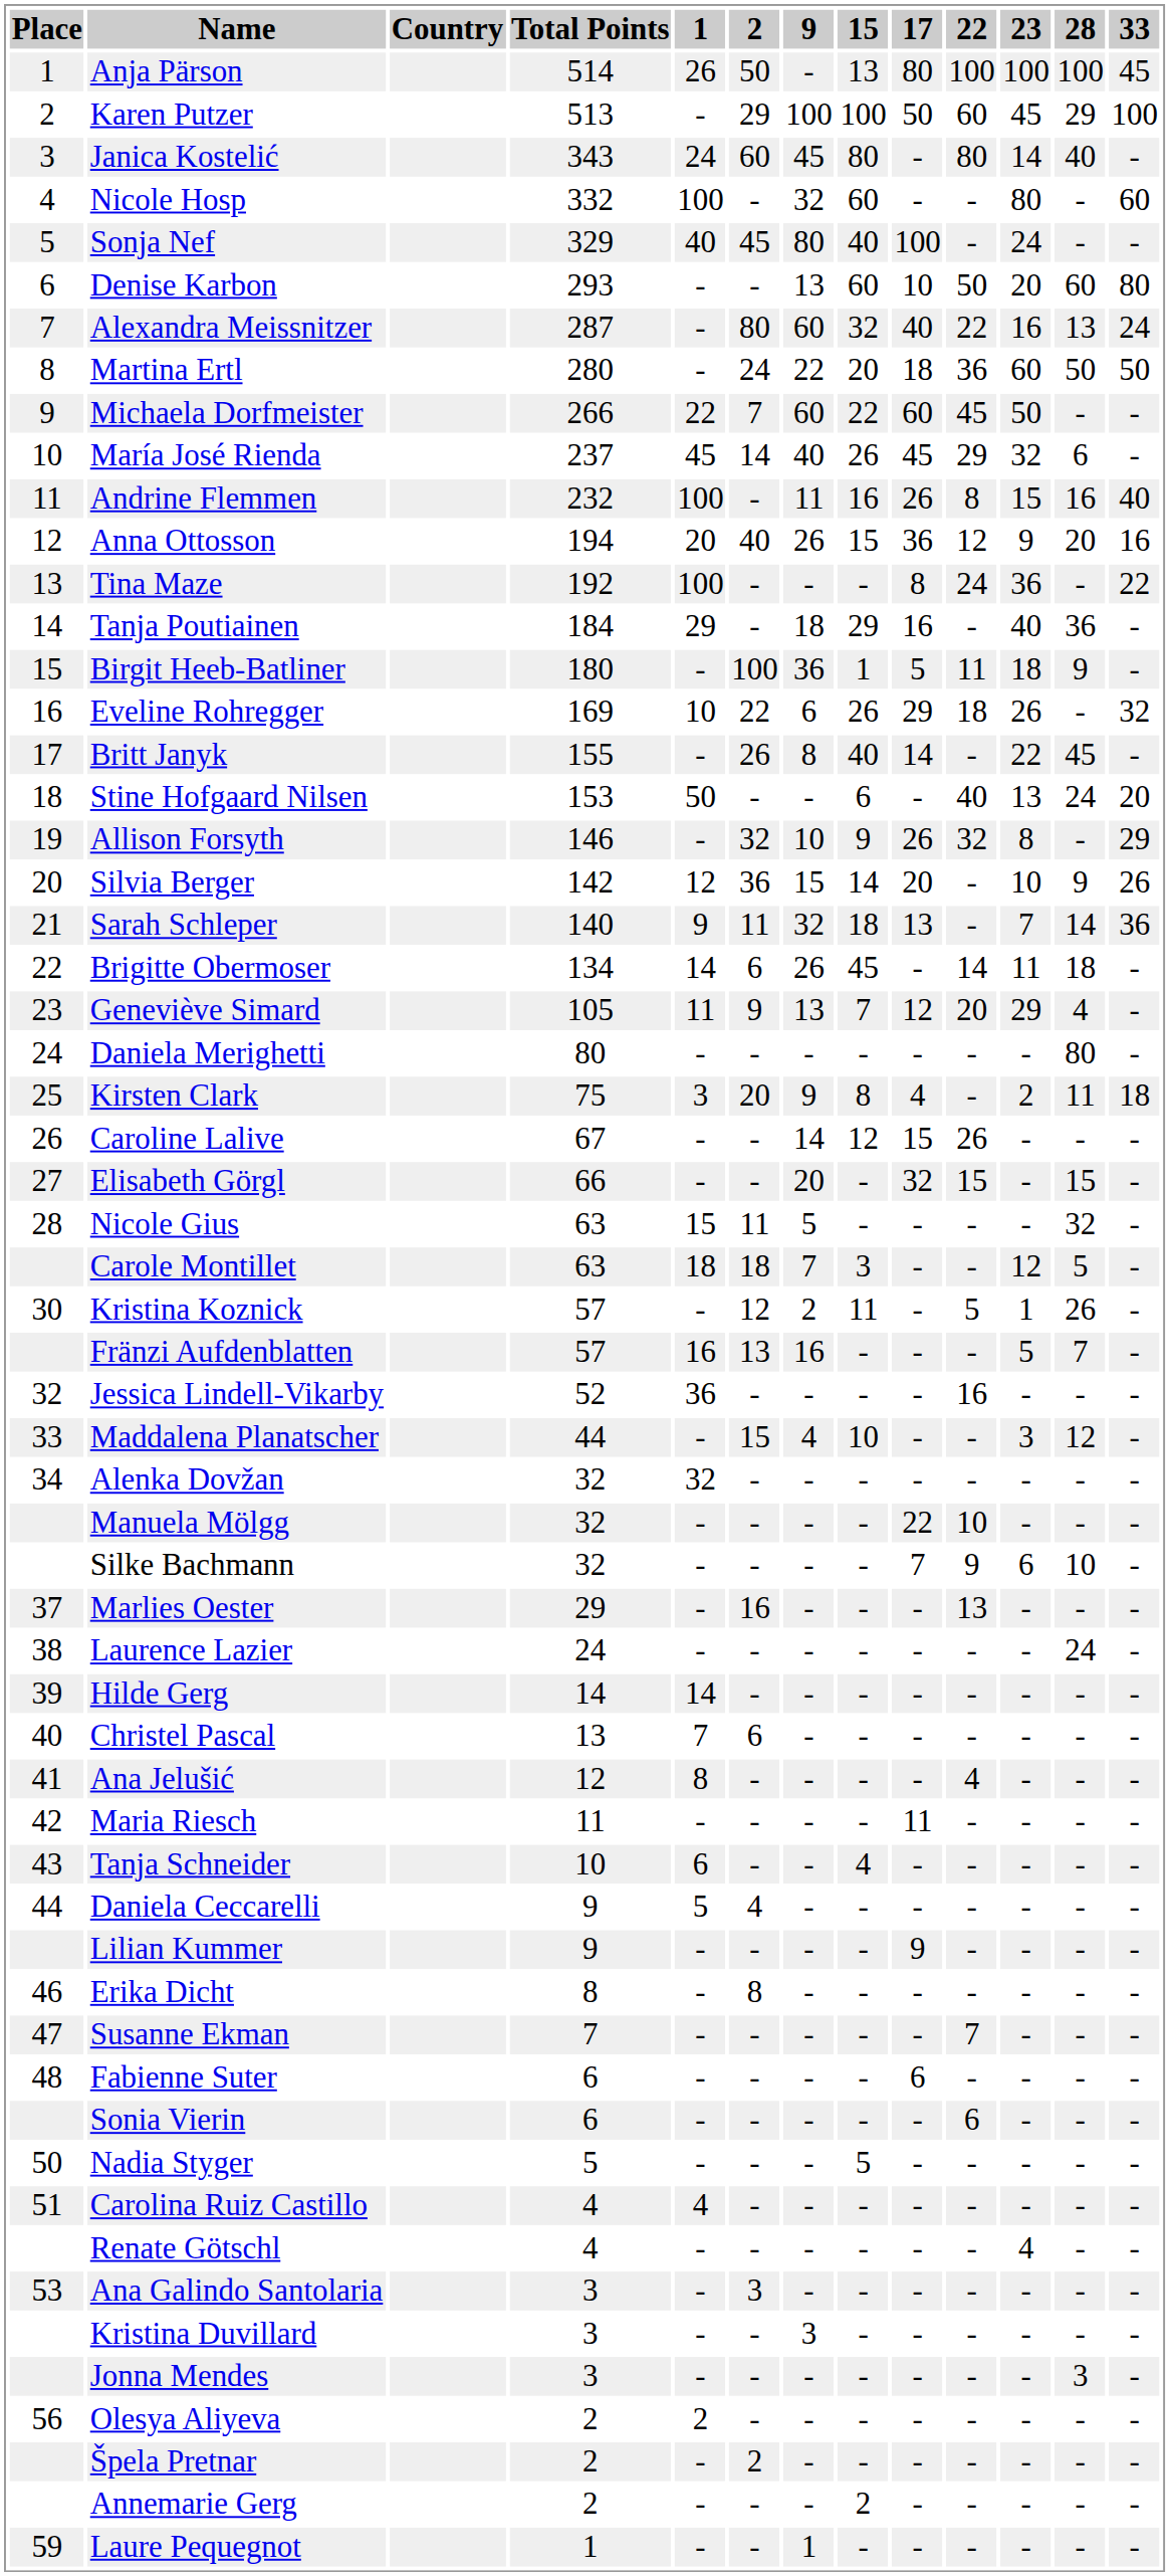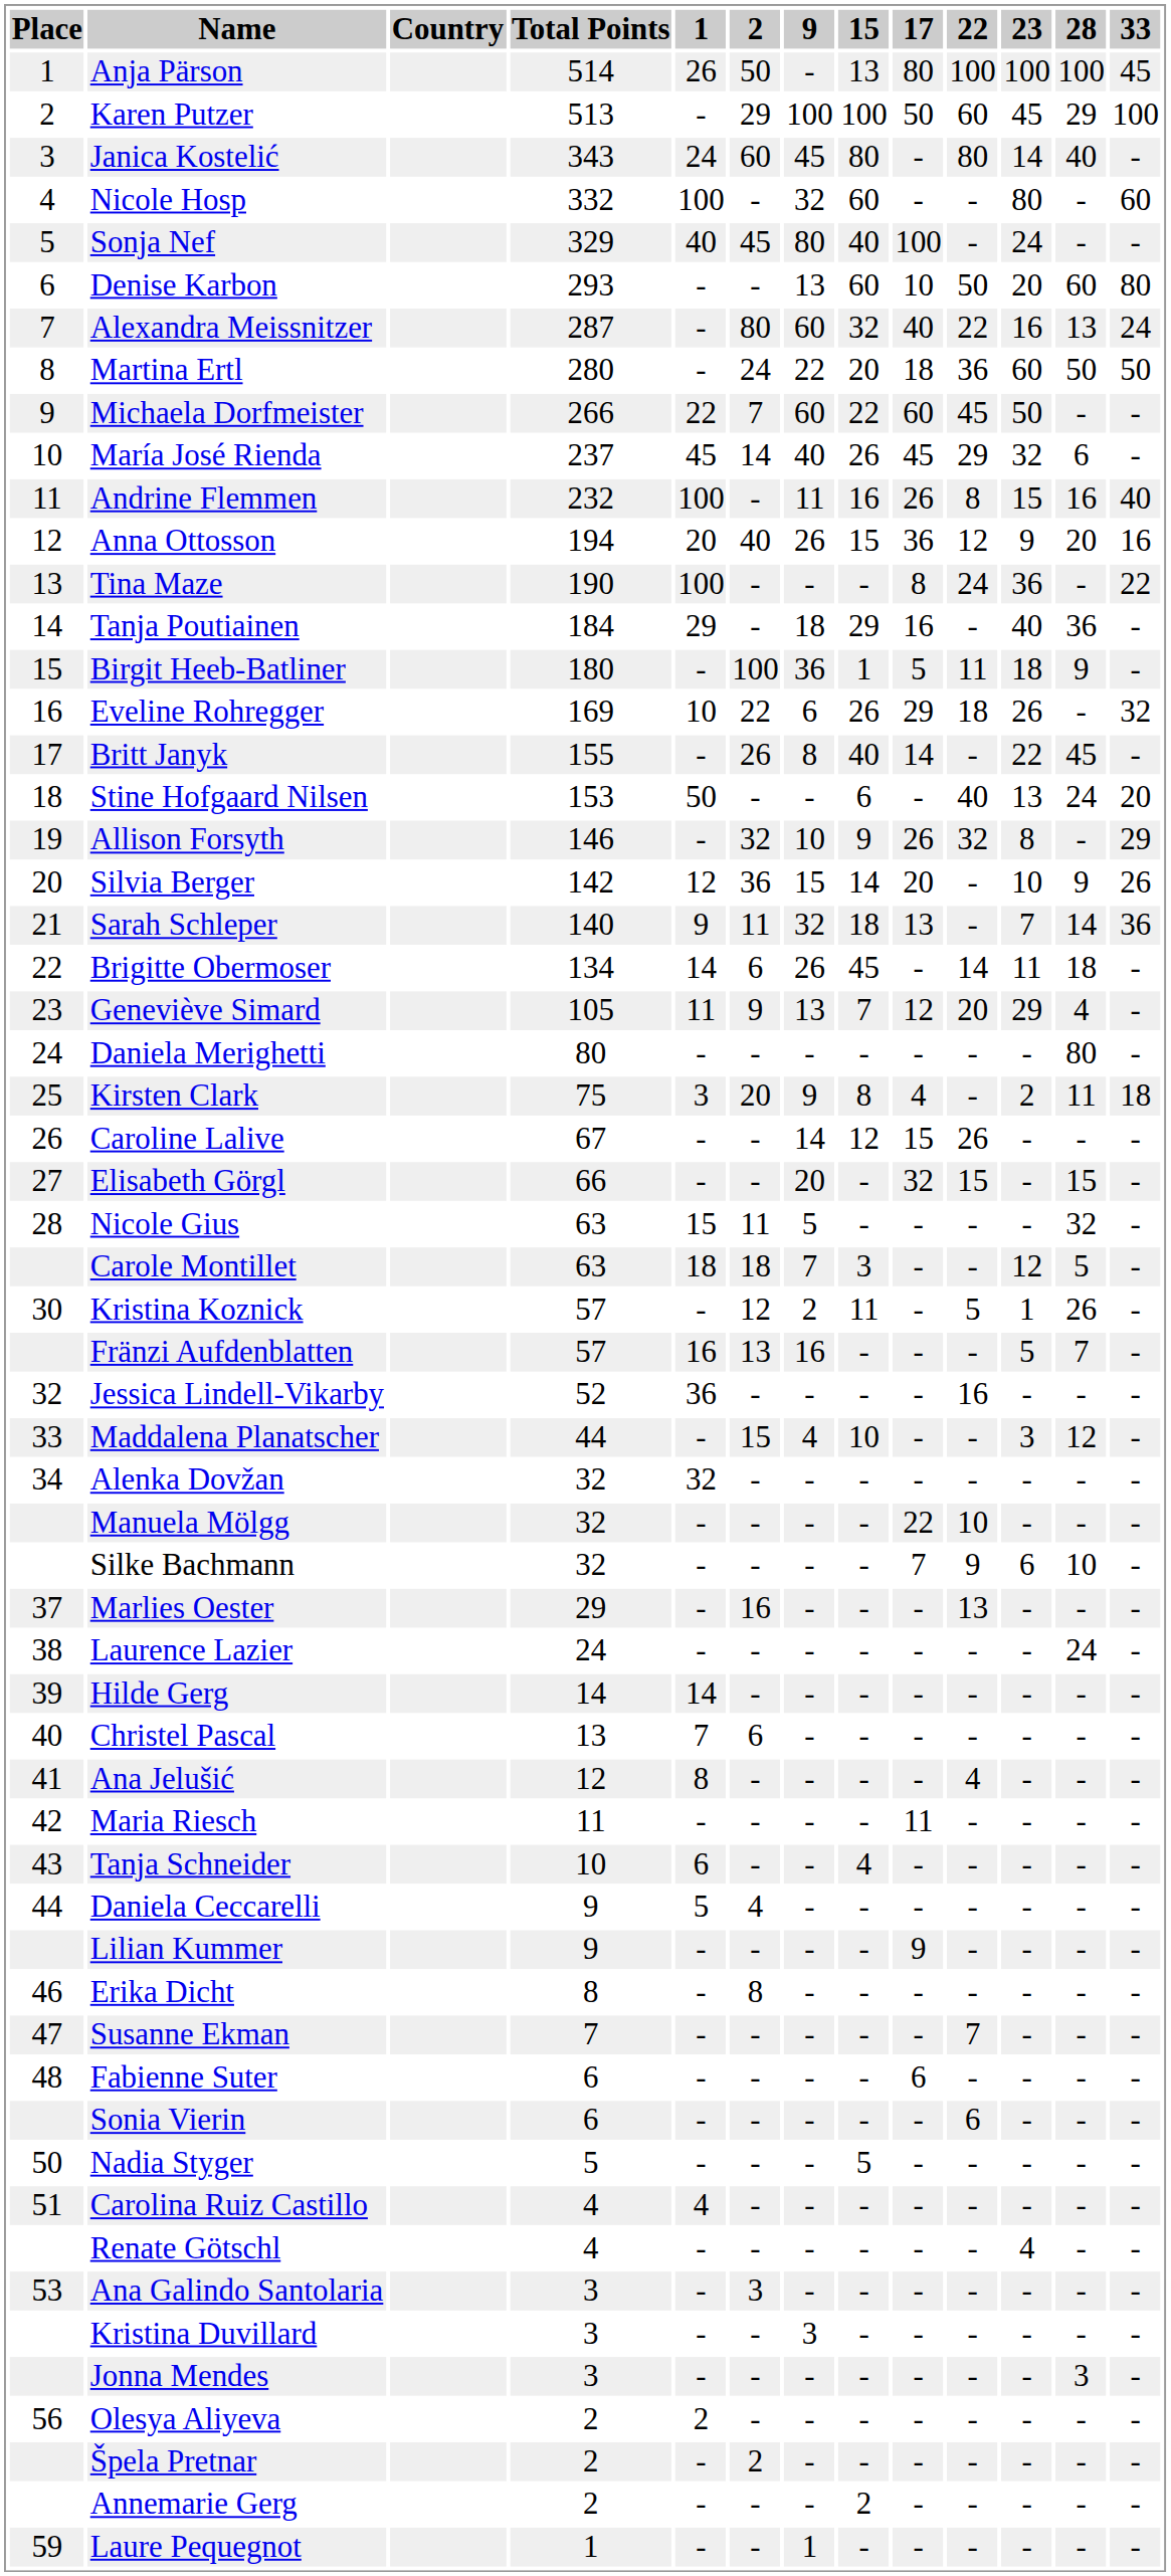Tina Maze | Total Points: 192 -> 190
